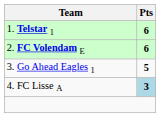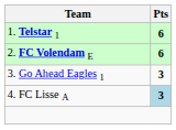3. Go Ahead Eagles 1 | Pts: 5 -> 3
